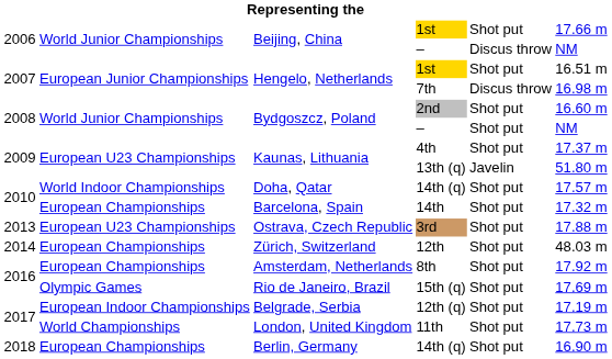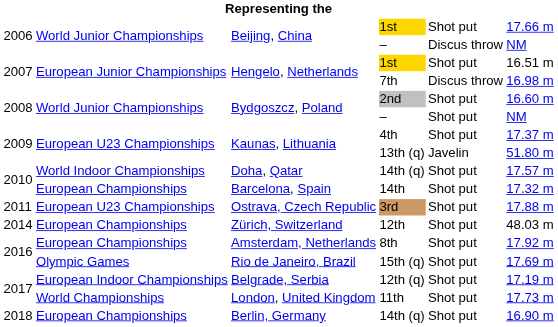3rd | column 1: 2013 -> 2011
